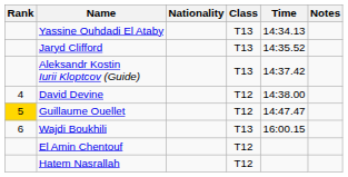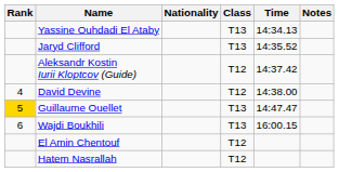Aleksandr Kostin Iurii Kloptcov (Guide) | Class: T13 -> T12
Guillaume Ouellet | Class: T12 -> T13
